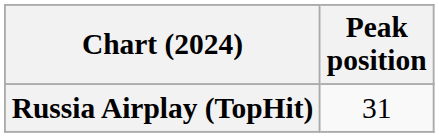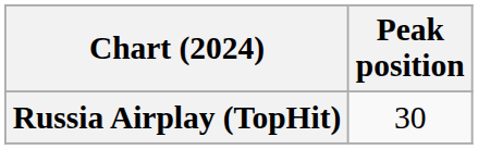Russia Airplay (TopHit) | Peak position: 31 -> 30
